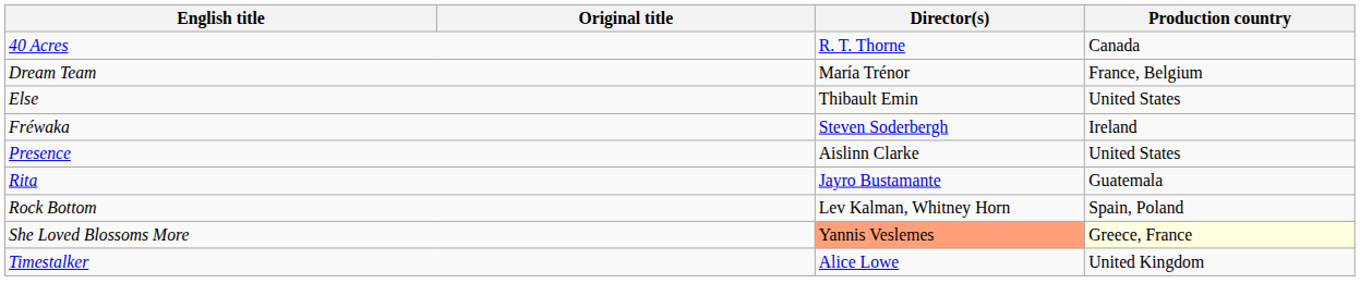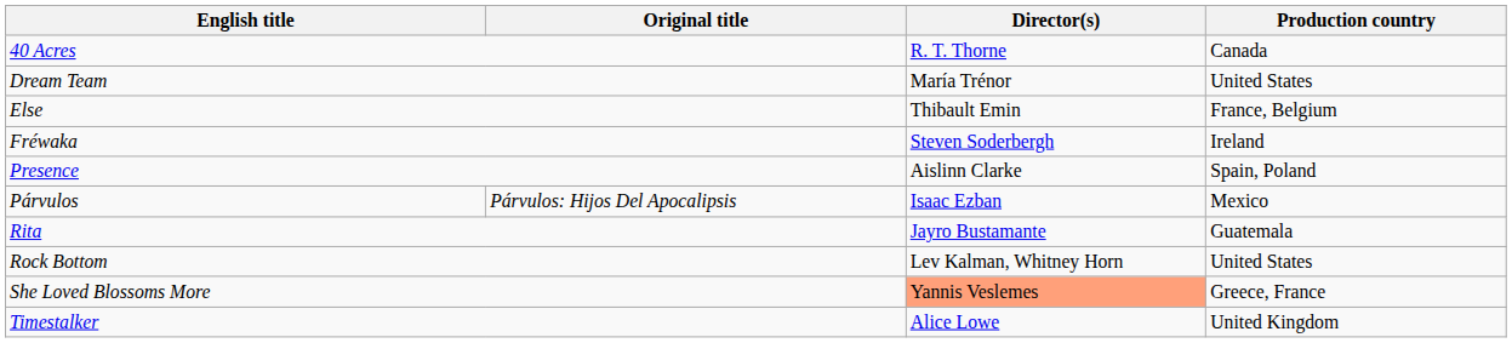Dream Team | Production country: France, Belgium -> United States
Else | Production country: United States -> France, Belgium
Presence | Production country: United States -> Spain, Poland
+ row: Párvulos | Párvulos: Hijos Del Apocalipsis | Isaac Ezban | Mexico
Rock Bottom | Production country: Spain, Poland -> United States
She Loved Blossoms More | Production country: lightyellow background -> no background
